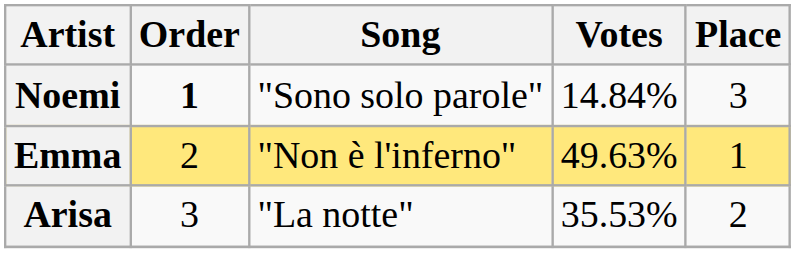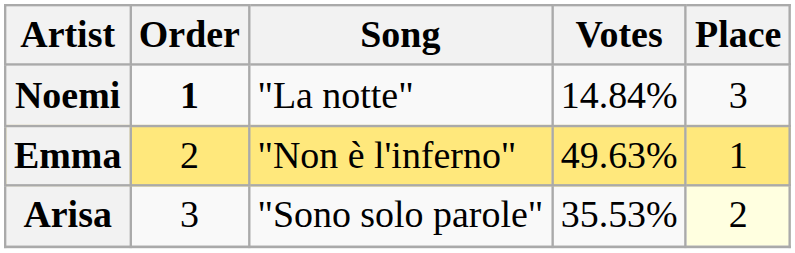Noemi | Song: "Sono solo parole" -> "La notte"
Arisa | Song: "La notte" -> "Sono solo parole"
Arisa | Place: no background -> lightyellow background
